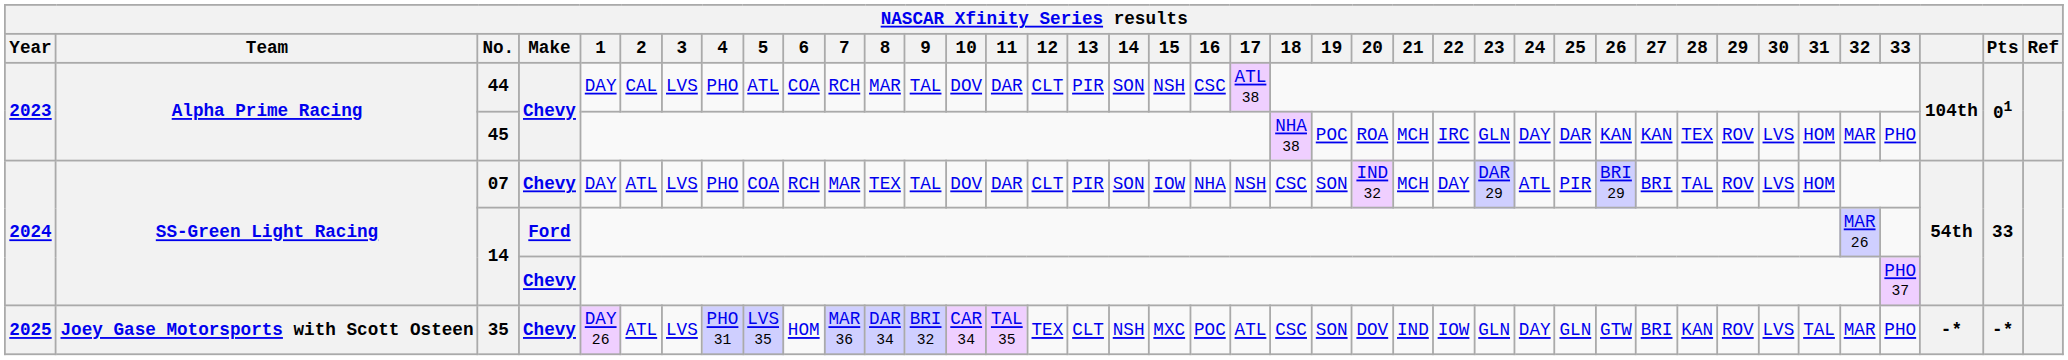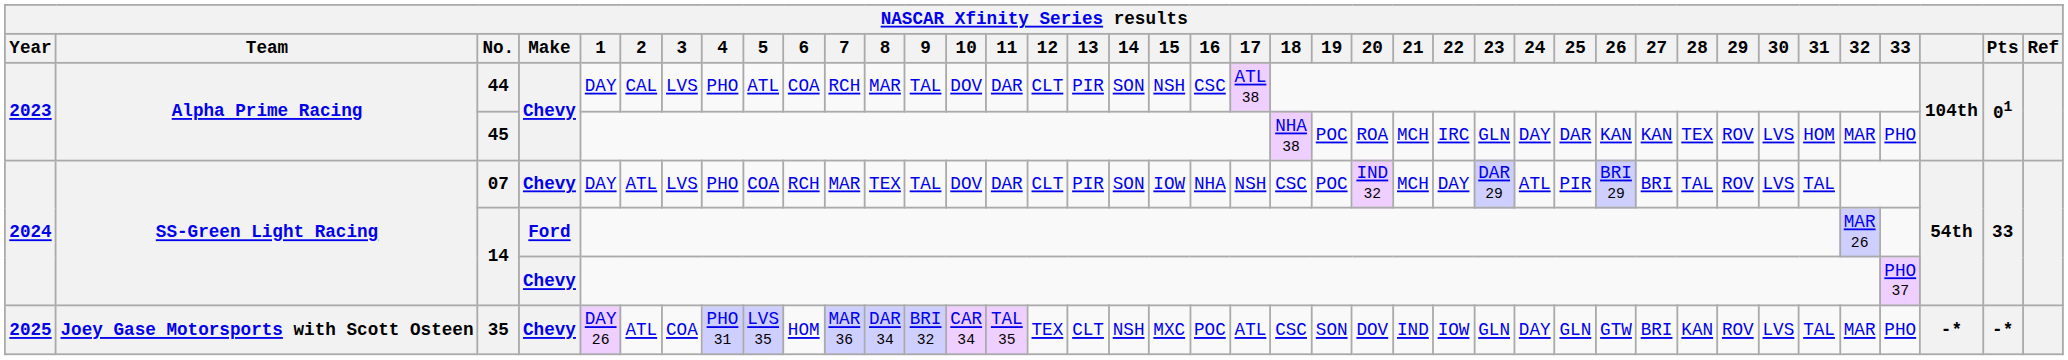07 | 19: SON -> POC
07 | 31: HOM -> TAL
35 | 3: LVS -> COA
